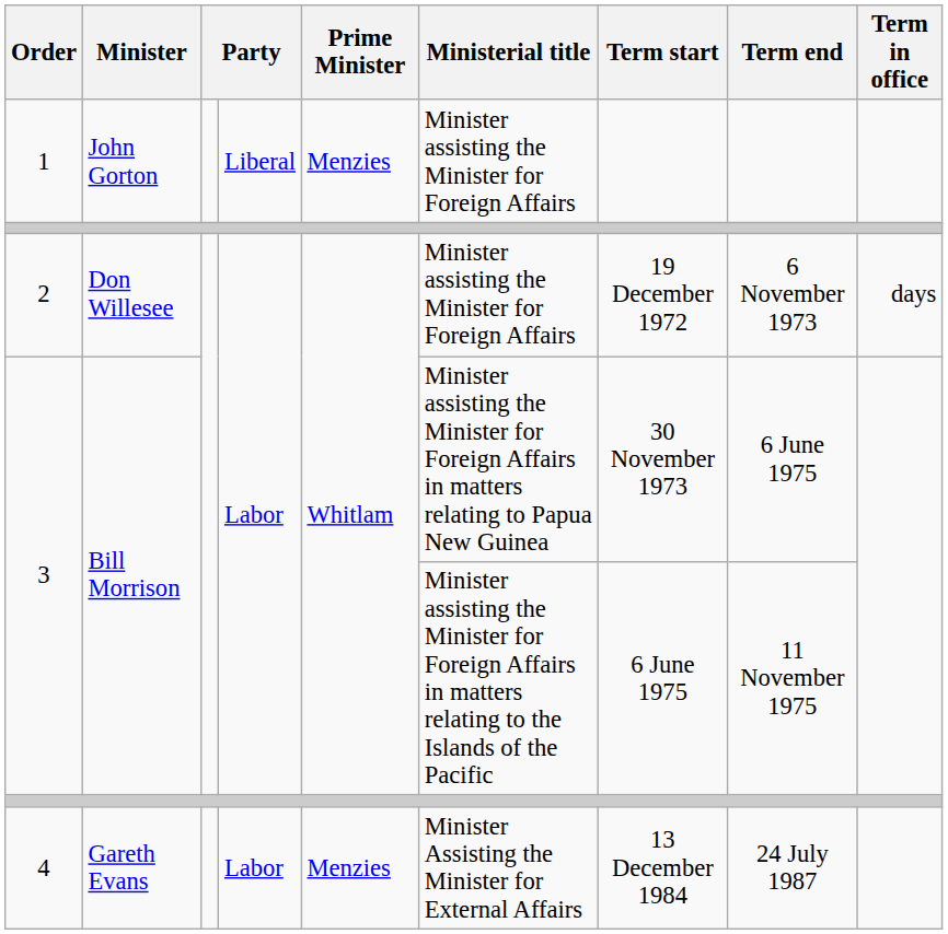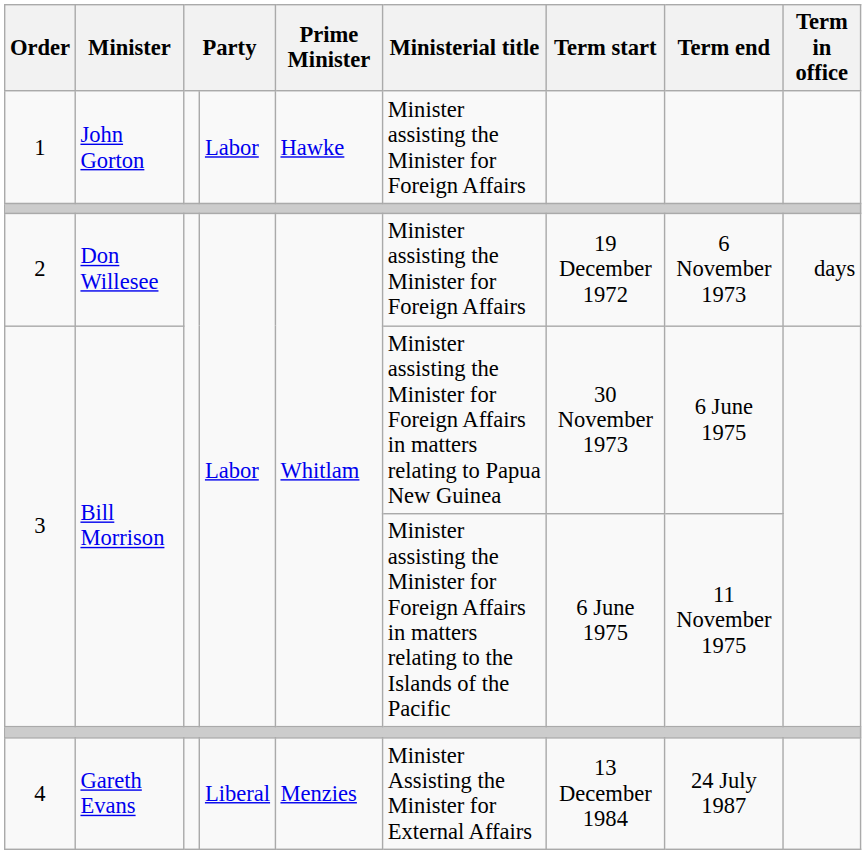1 | column 4: Liberal -> Labor
1 | Prime Minister: Menzies -> Hawke
4 | column 4: Labor -> Liberal
